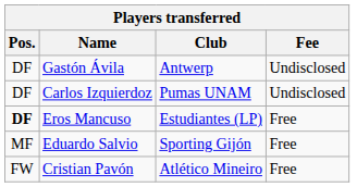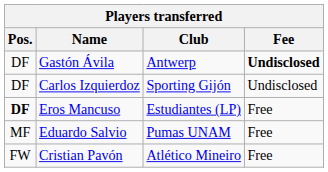Gastón Ávila | Fee: normal -> bold
Carlos Izquierdoz | Club: Pumas UNAM -> Sporting Gijón
Eduardo Salvio | Club: Sporting Gijón -> Pumas UNAM
